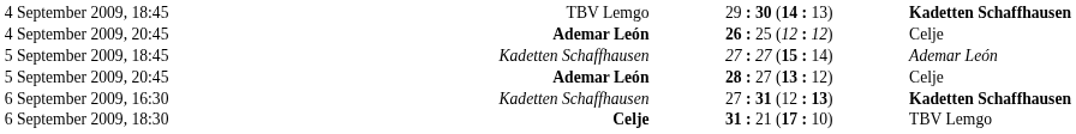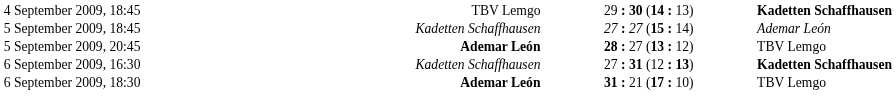- row: 4 September 2009, 20:45 | Ademar León | 26 : 25 (12 : 12) | Celje
5 September 2009, 20:45 | column 4: Celje -> TBV Lemgo
6 September 2009, 18:30 | column 2: Celje -> Ademar León
